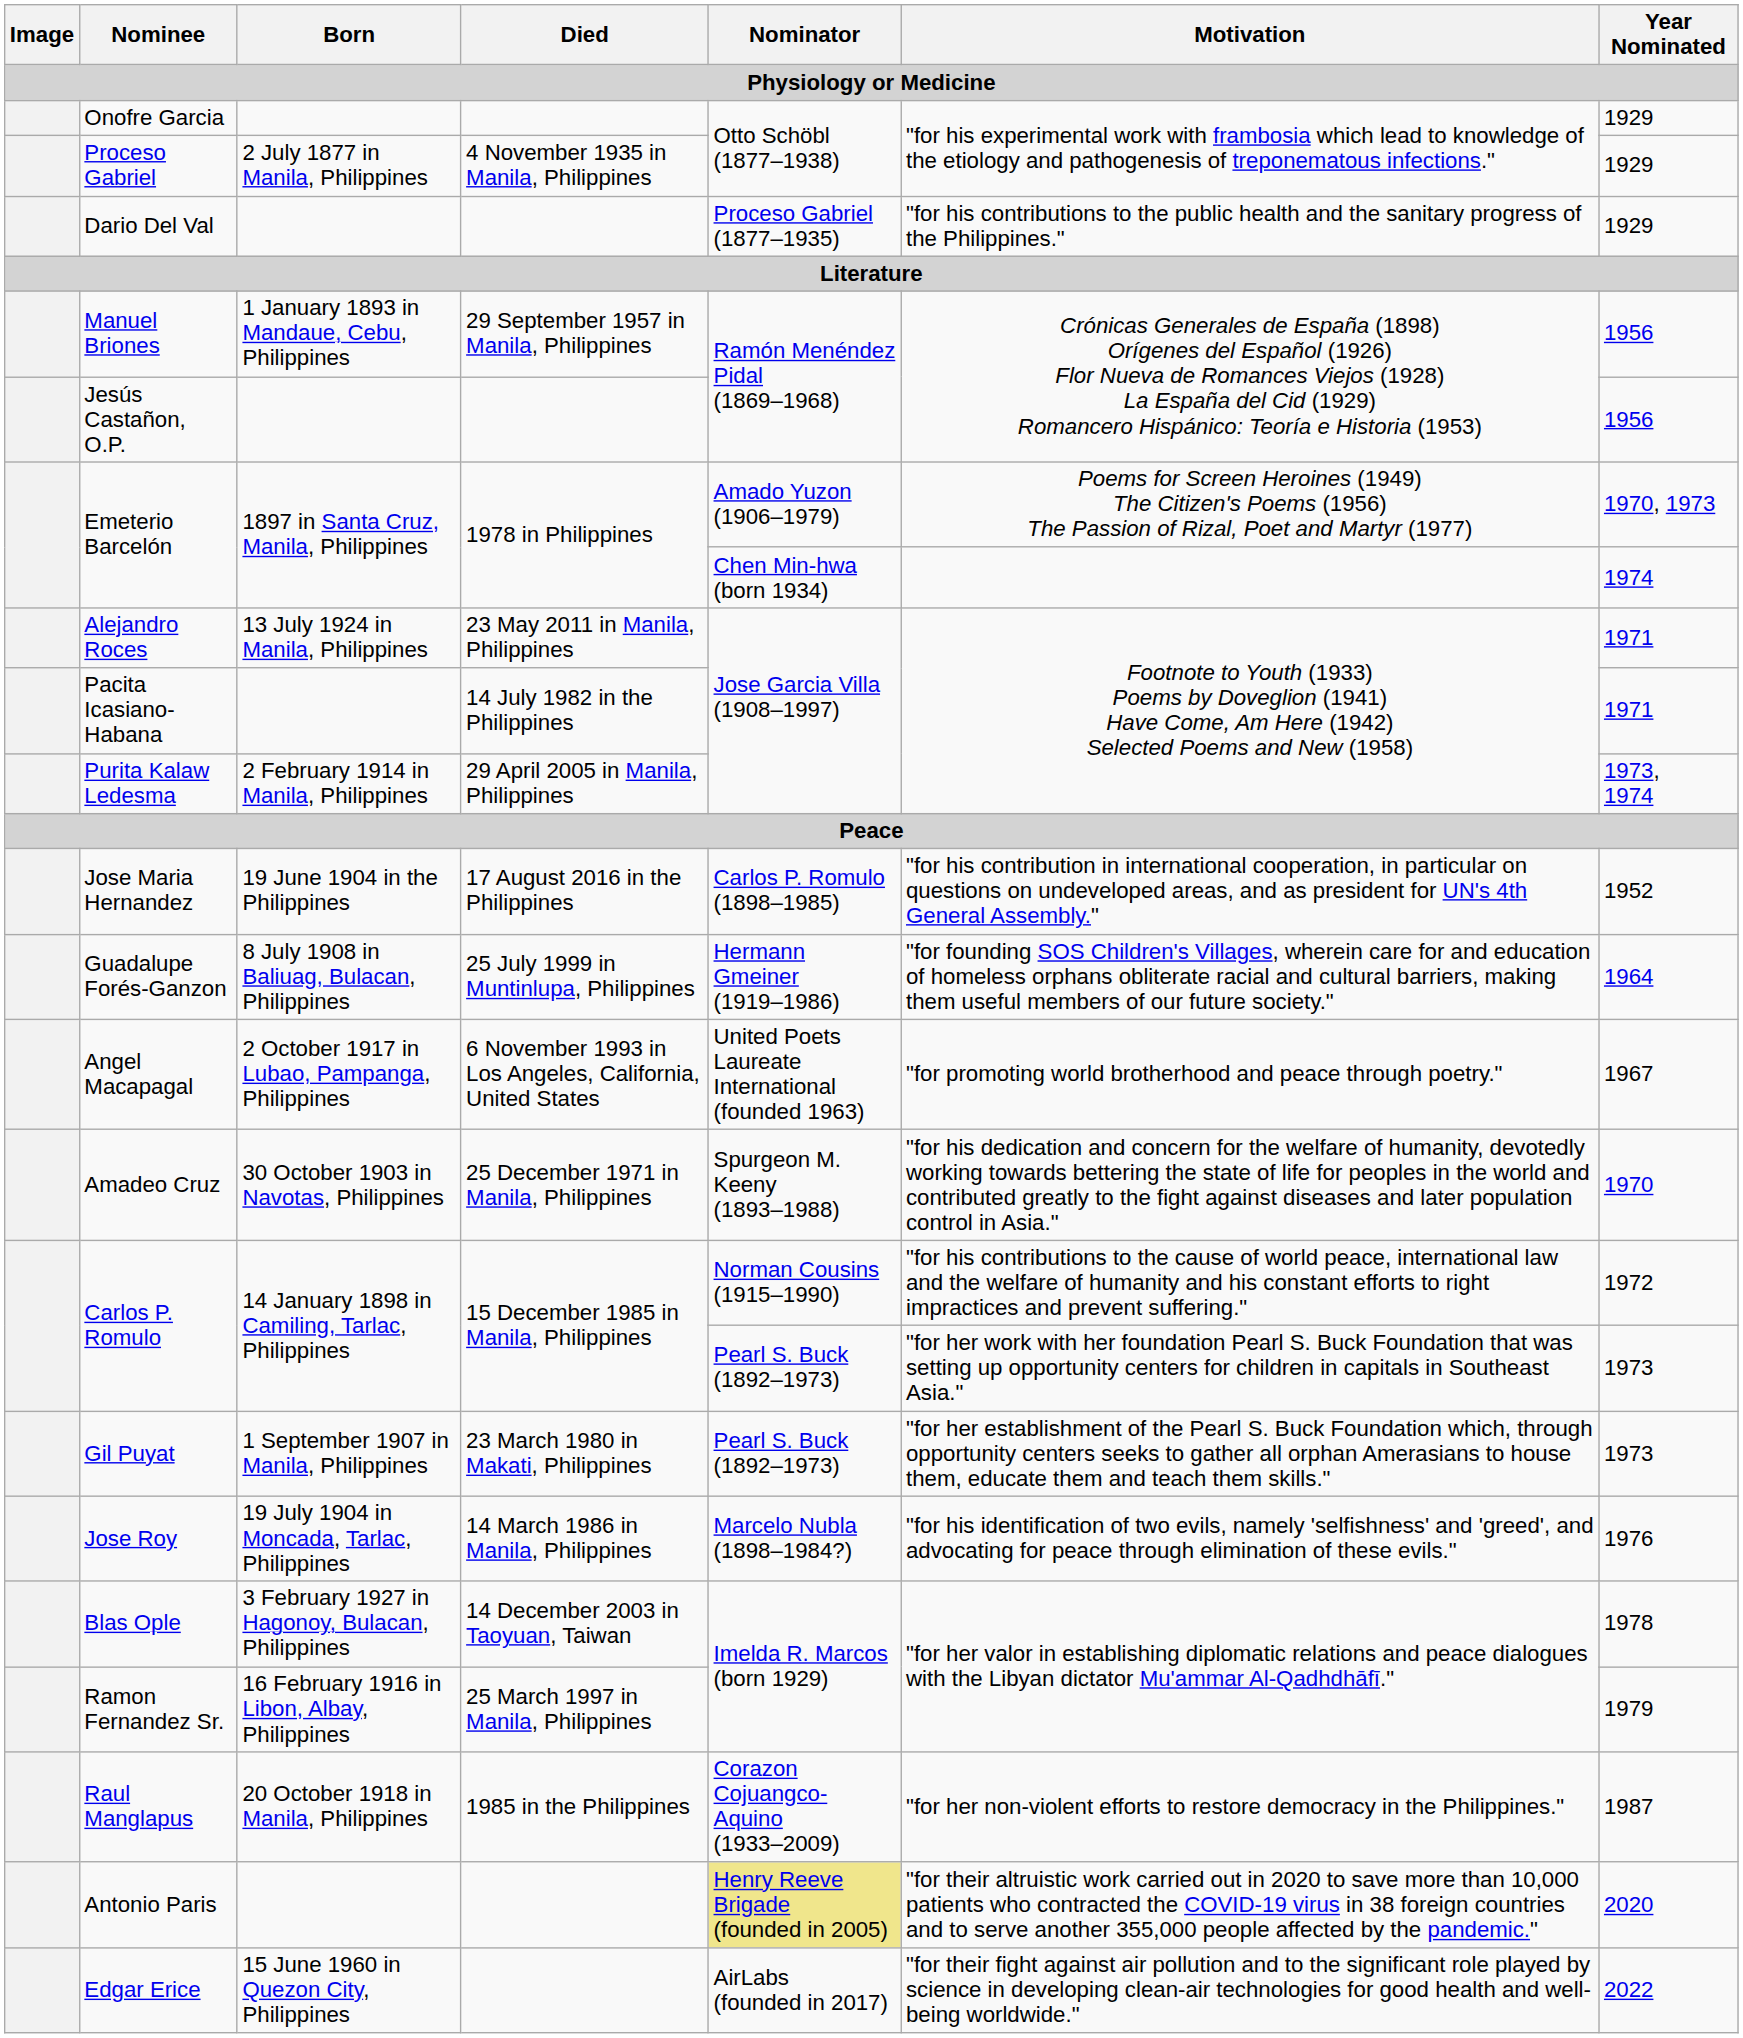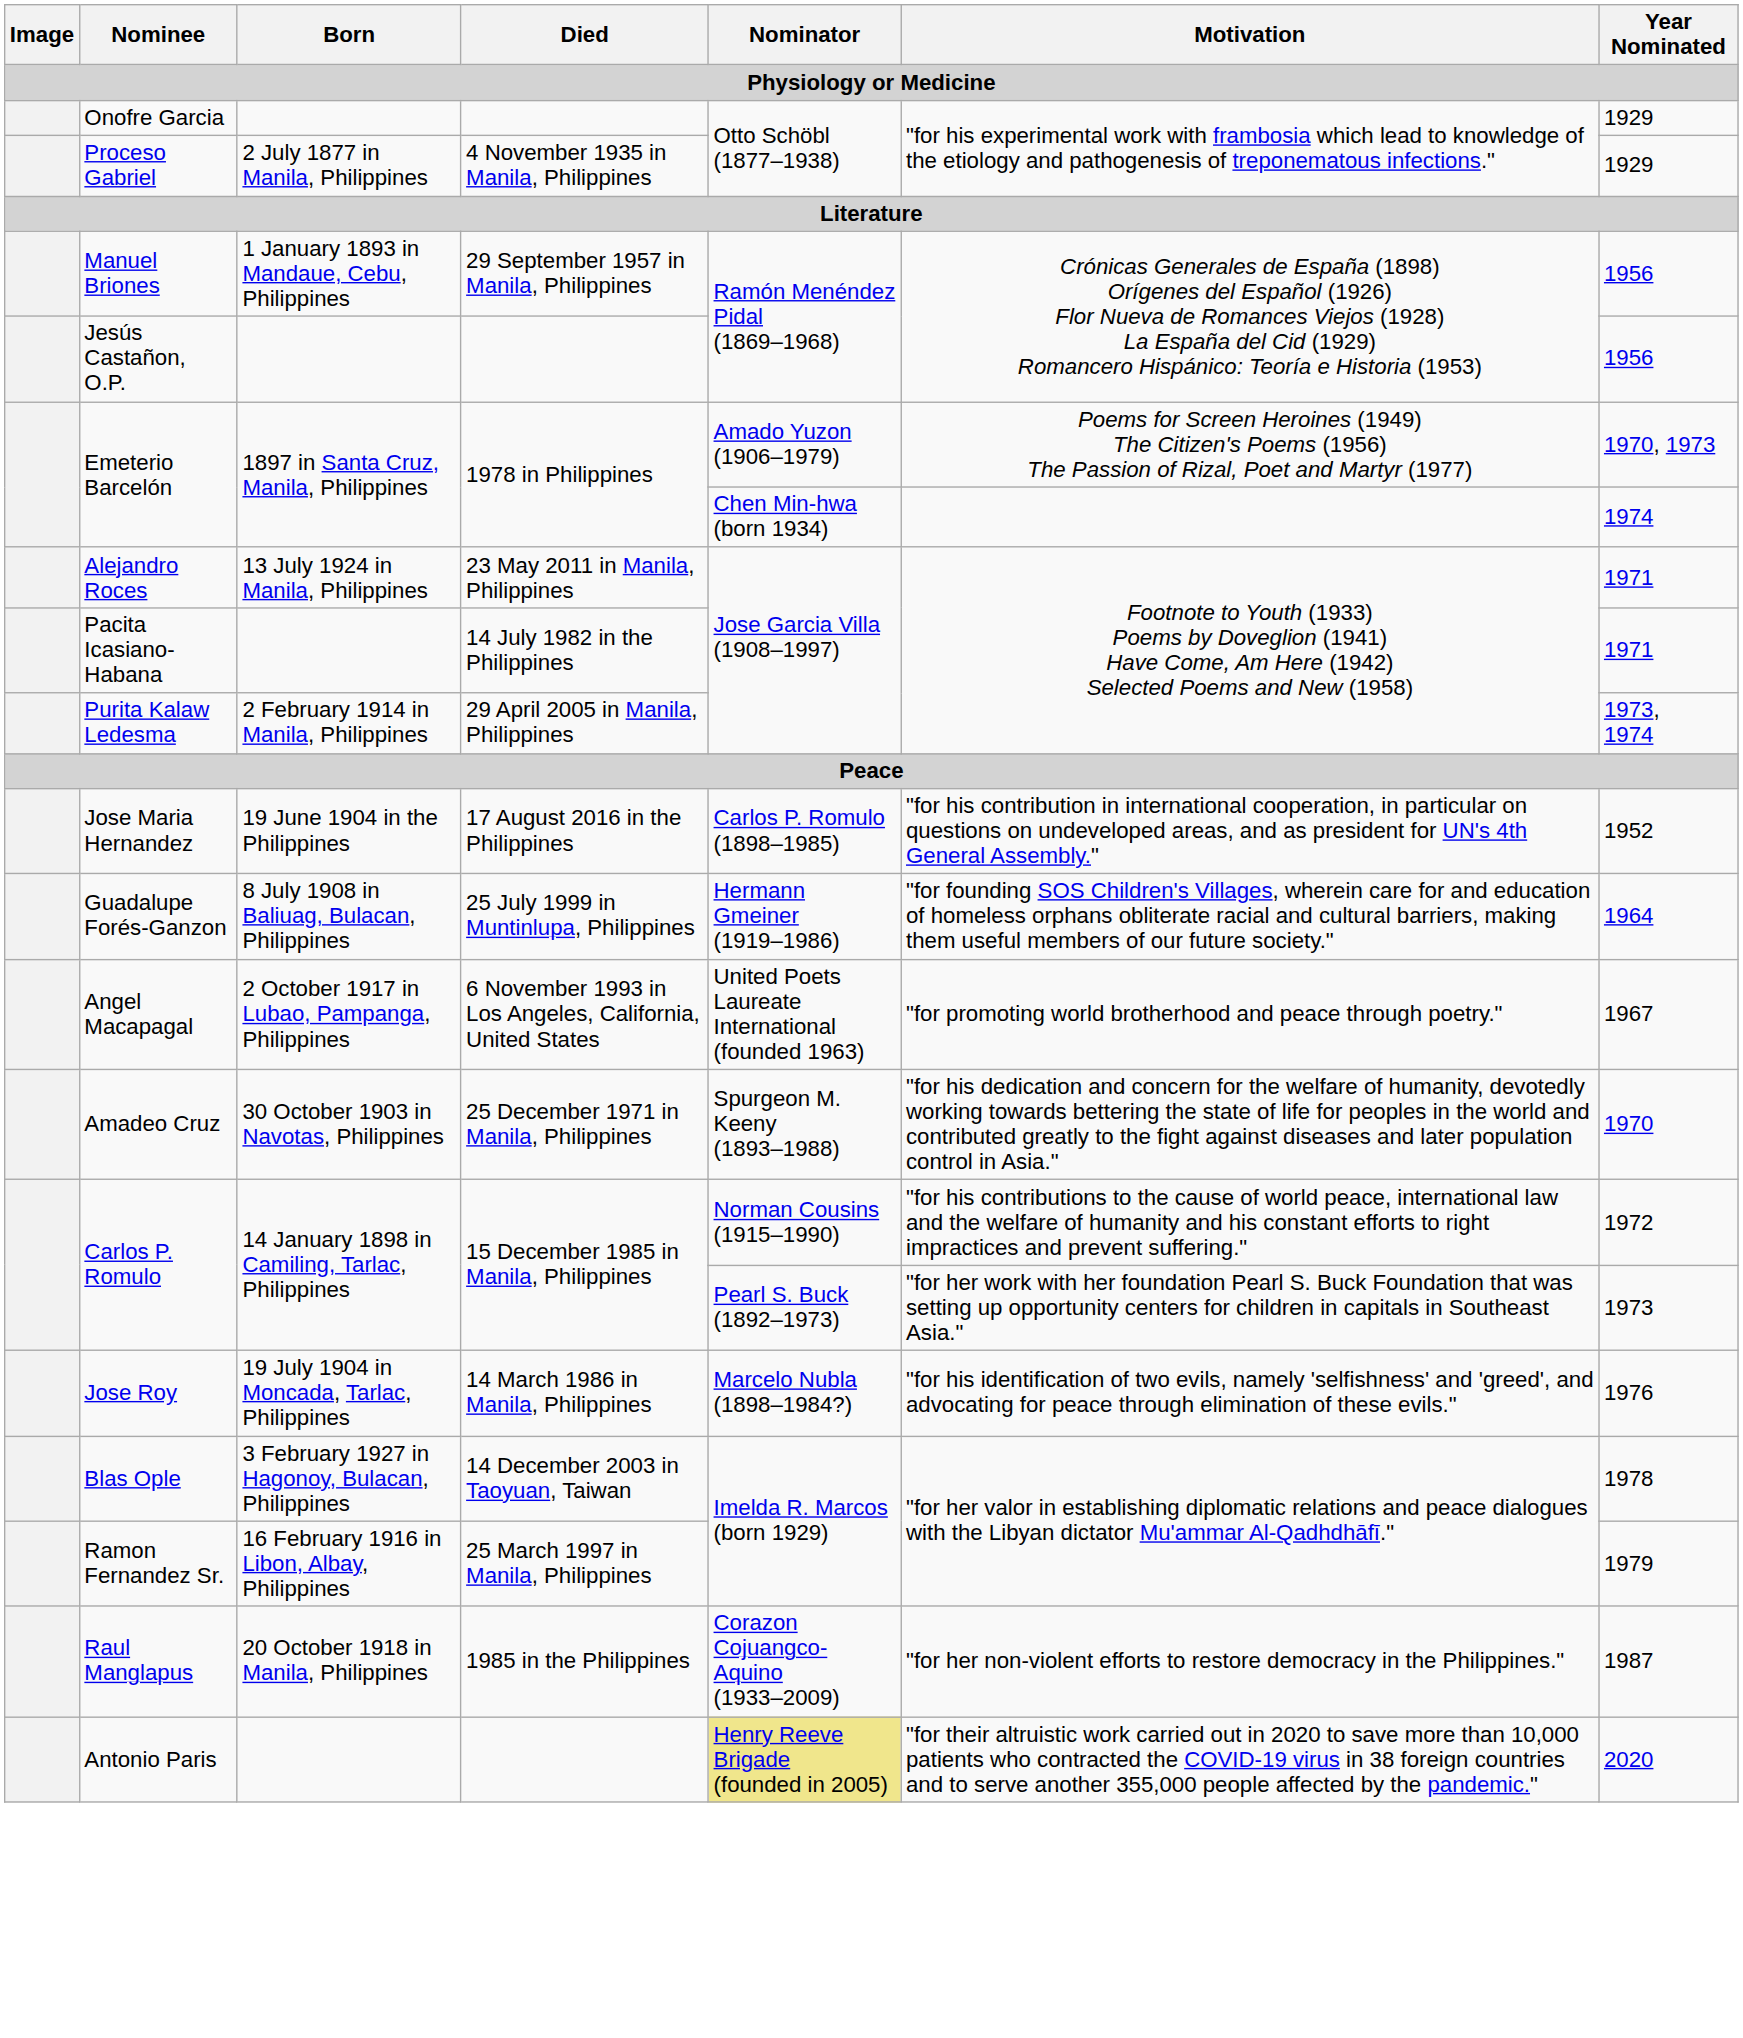- row: Dario Del Val | Proceso Gabriel (1877–1935) | "for his contributions to the public health and the sanitary progress of the Philippines." | 1929
- row: Gil Puyat | 1 September 1907 in Manila, Philippines | 23 March 1980 in Makati, Philippines | Pearl S. Buck (1892–1973) | "for her establishment of the Pearl S. Buck Foundation which, through opportunity centers seeks to gather all orphan Amerasians to house them, educate them and teach them skills." | 1973
- row: Edgar Erice | 15 June 1960 in Quezon City, Philippines | AirLabs (founded in 2017) | "for their fight against air pollution and to the significant role played by science in developing clean-air technologies for good health and well-being worldwide." | 2022
